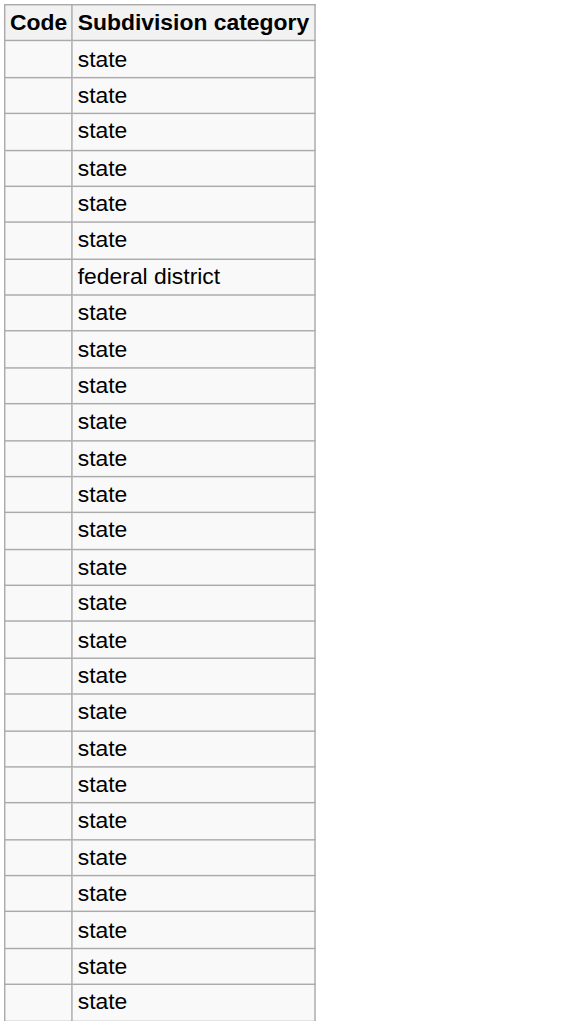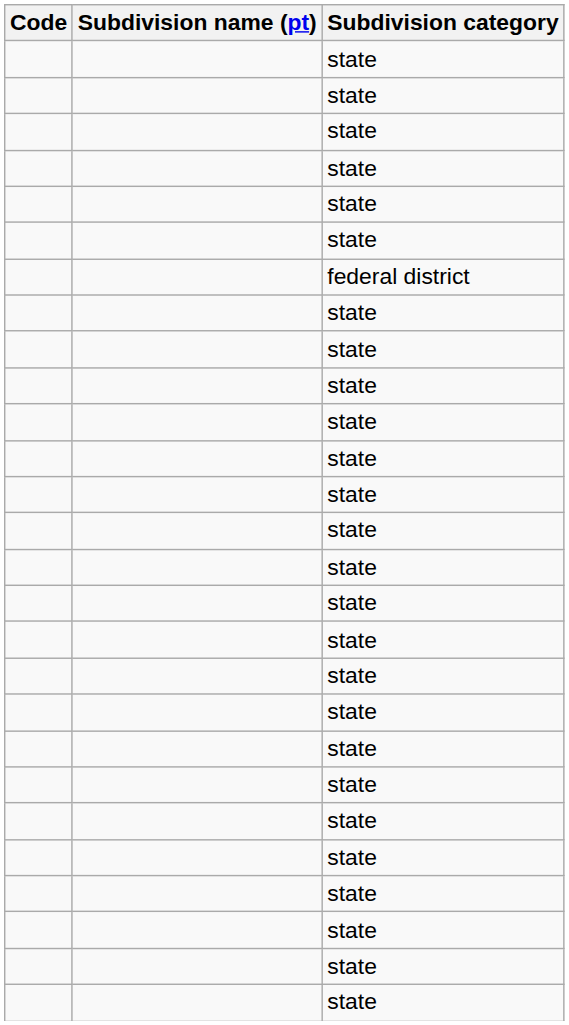+ column: Subdivision name (pt)
